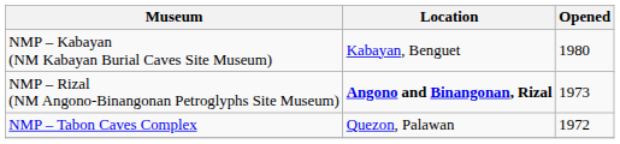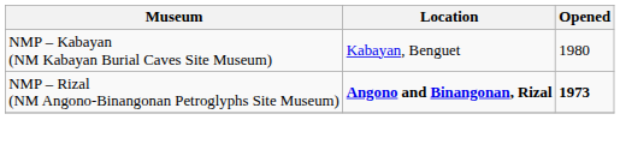NMP – Rizal (NM Angono-Binangonan Petroglyphs Site Museum) | Opened: normal -> bold
- row: NMP – Tabon Caves Complex | Quezon, Palawan | 1972
